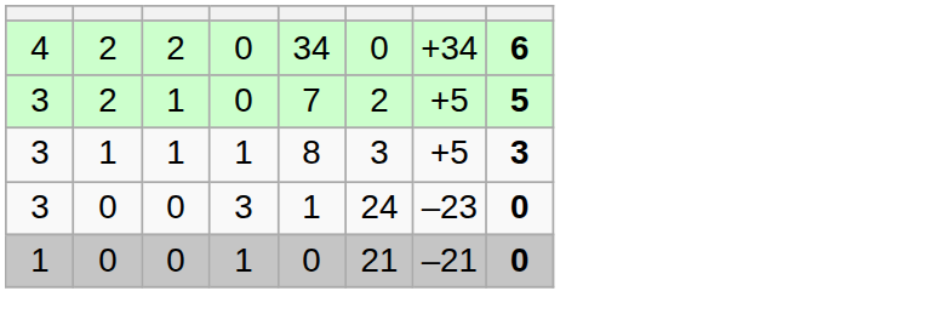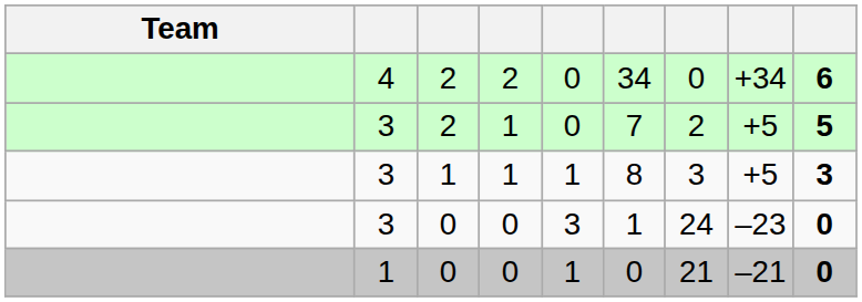+ column: Team
